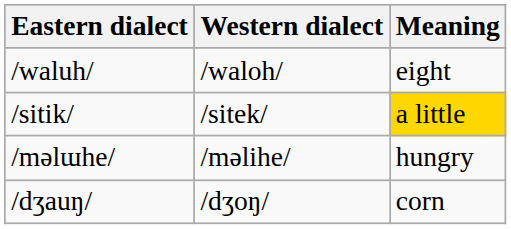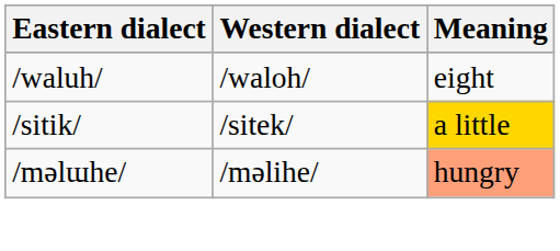/məlɯhe/ | Meaning: no background -> lightsalmon background
- row: /dʒauŋ/ | /dʒoŋ/ | corn
